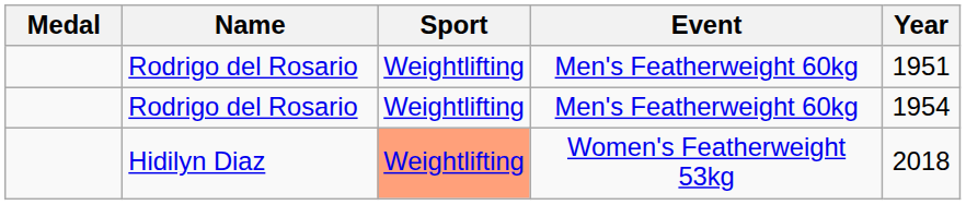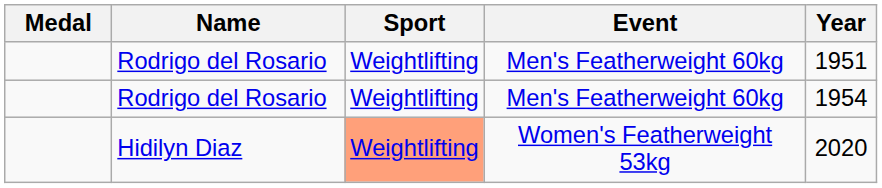Hidilyn Diaz | Year: 2018 -> 2020
